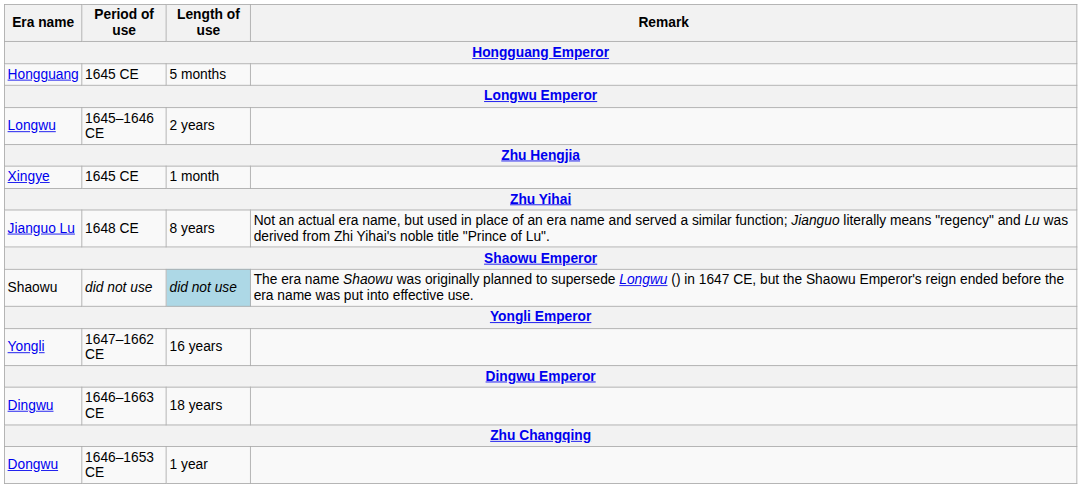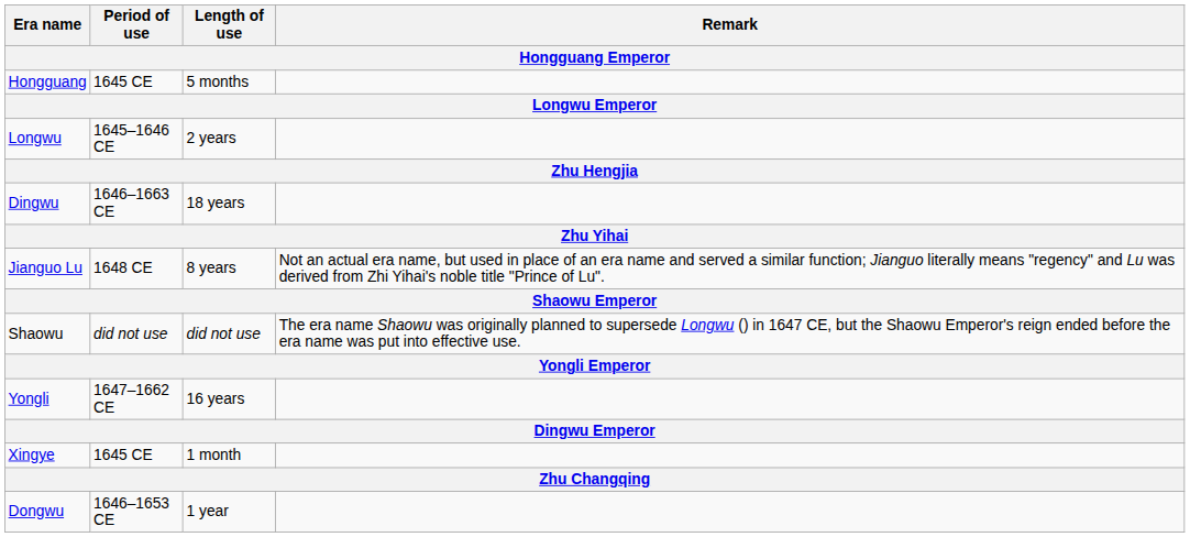rows swapped: Xingye <-> Dingwu
Shaowu | Length of use: lightblue background -> no background
